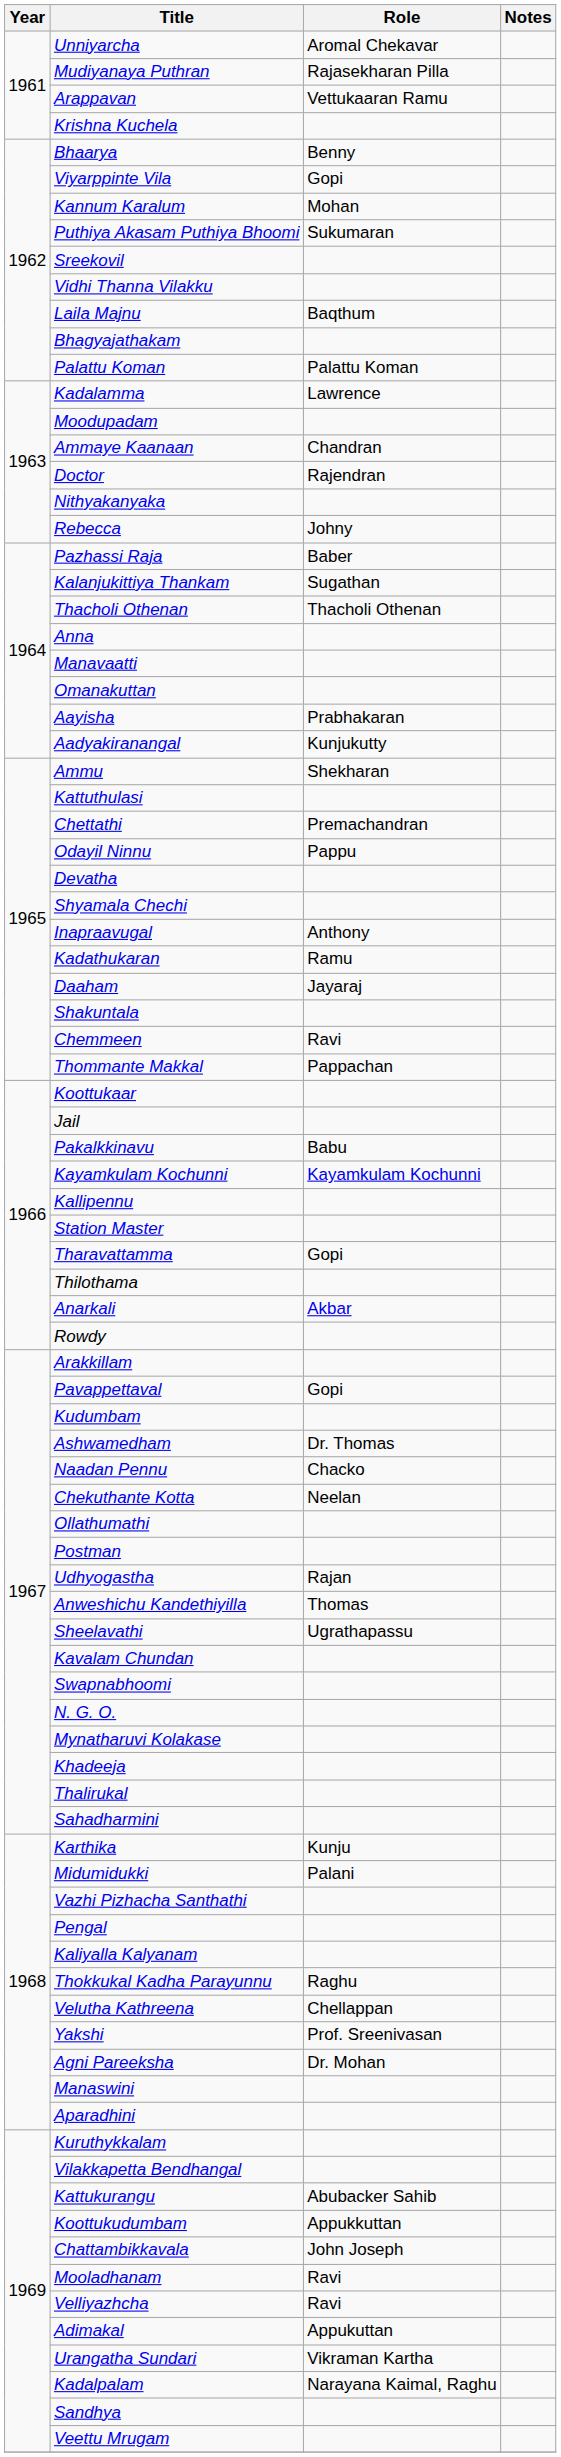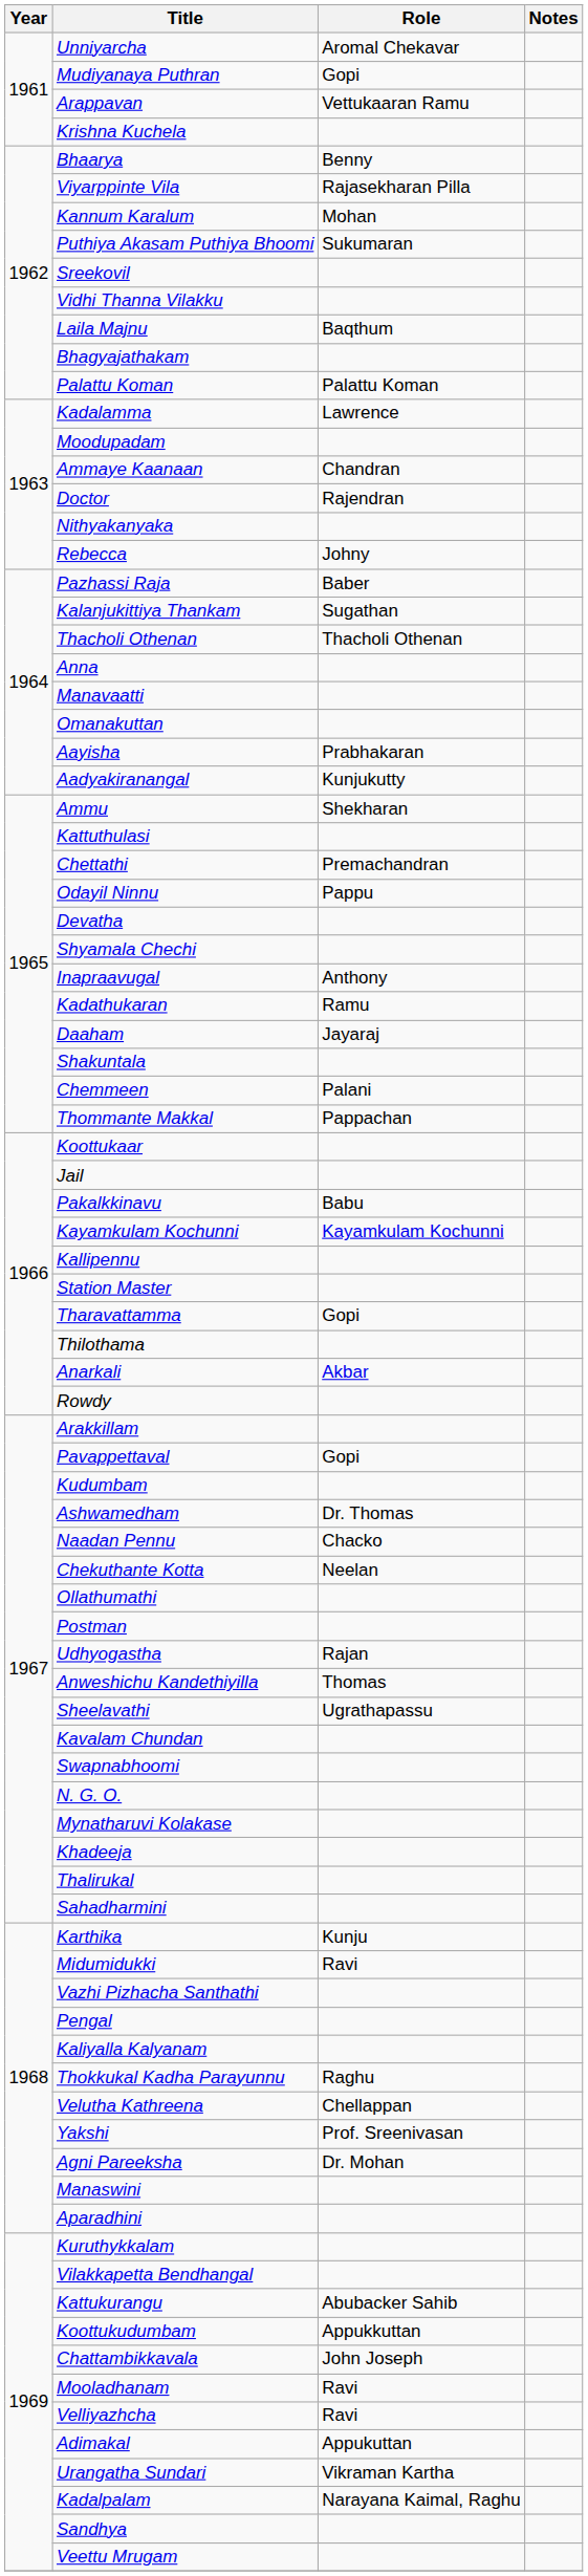Mudiyanaya Puthran | Role: Rajasekharan Pilla -> Gopi
Viyarppinte Vila | Role: Gopi -> Rajasekharan Pilla
Chemmeen | Role: Ravi -> Palani
Midumidukki | Role: Palani -> Ravi
